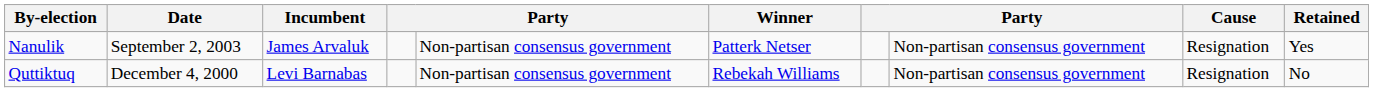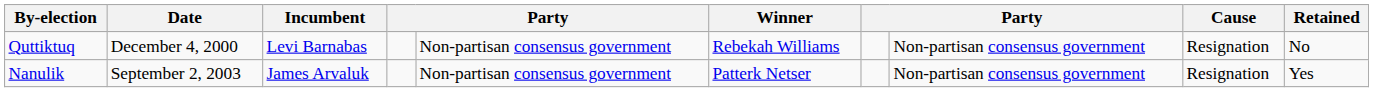rows swapped: Nanulik <-> Quttiktuq
